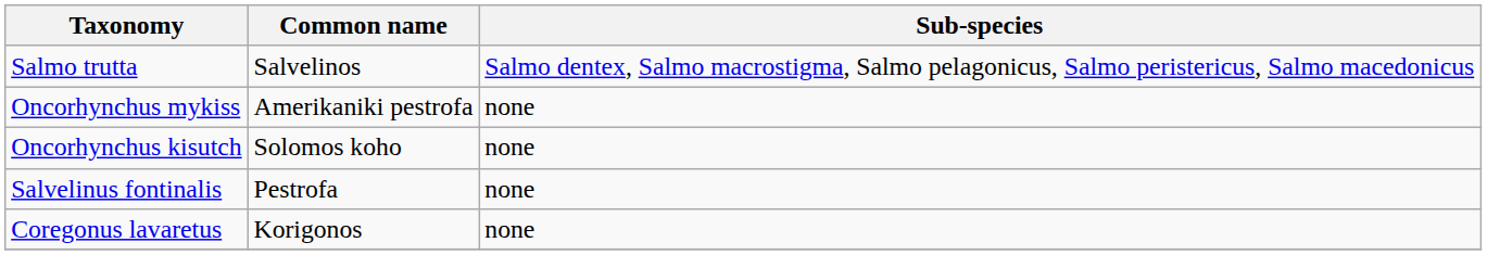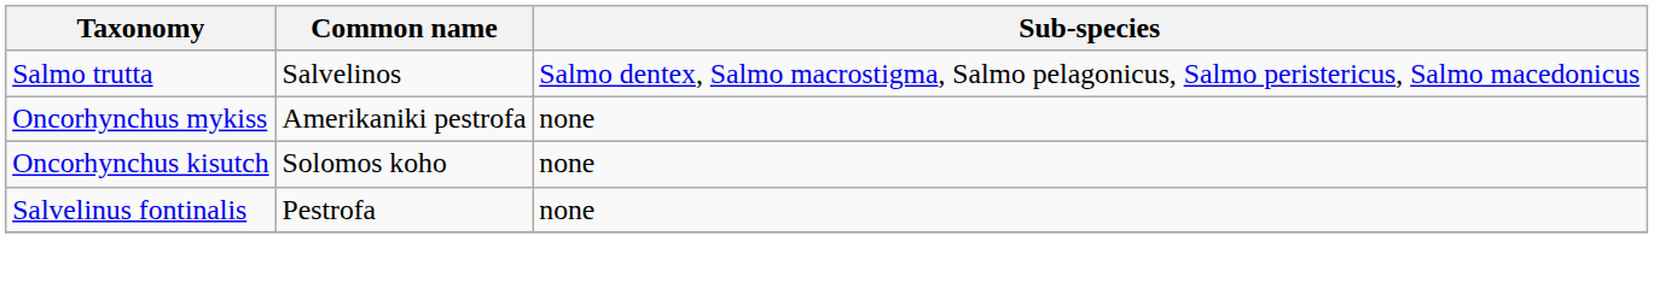- row: Coregonus lavaretus | Korigonos | none
